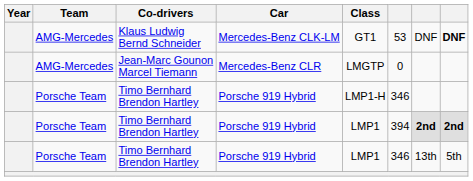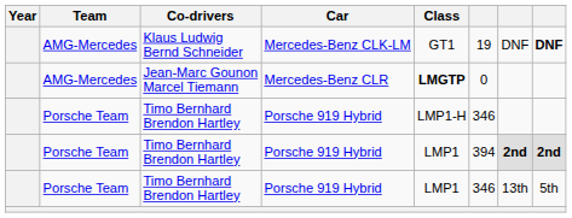Klaus Ludwig Bernd Schneider | column 6: 53 -> 19
Jean-Marc Gounon Marcel Tiemann | Class: normal -> bold
